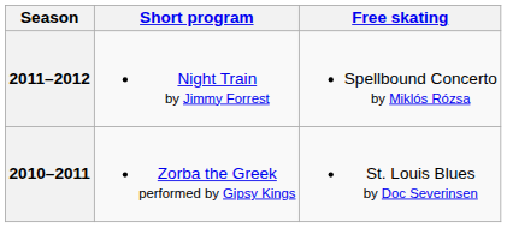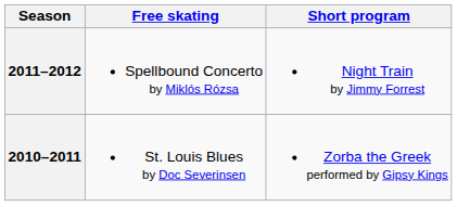columns swapped: Short program <-> Free skating
